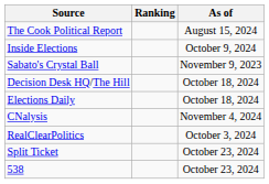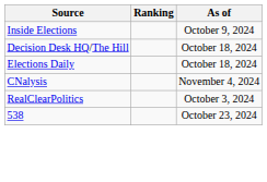- row: The Cook Political Report | August 15, 2024
- row: Sabato's Crystal Ball | November 9, 2023
- row: Split Ticket | October 23, 2024
